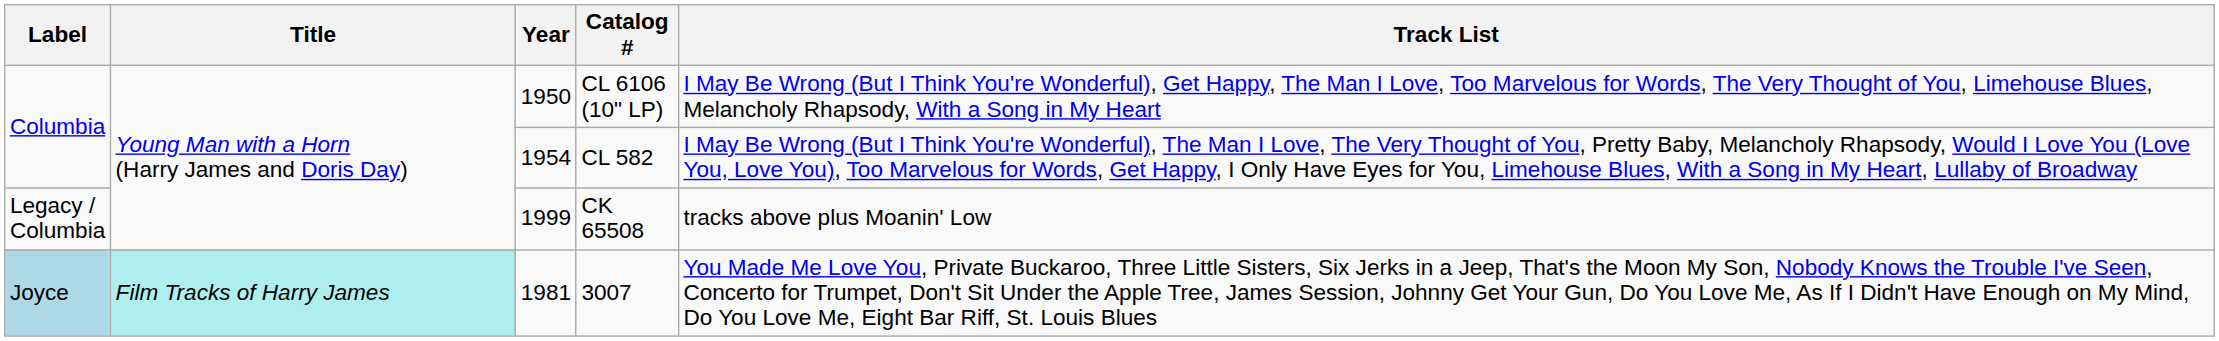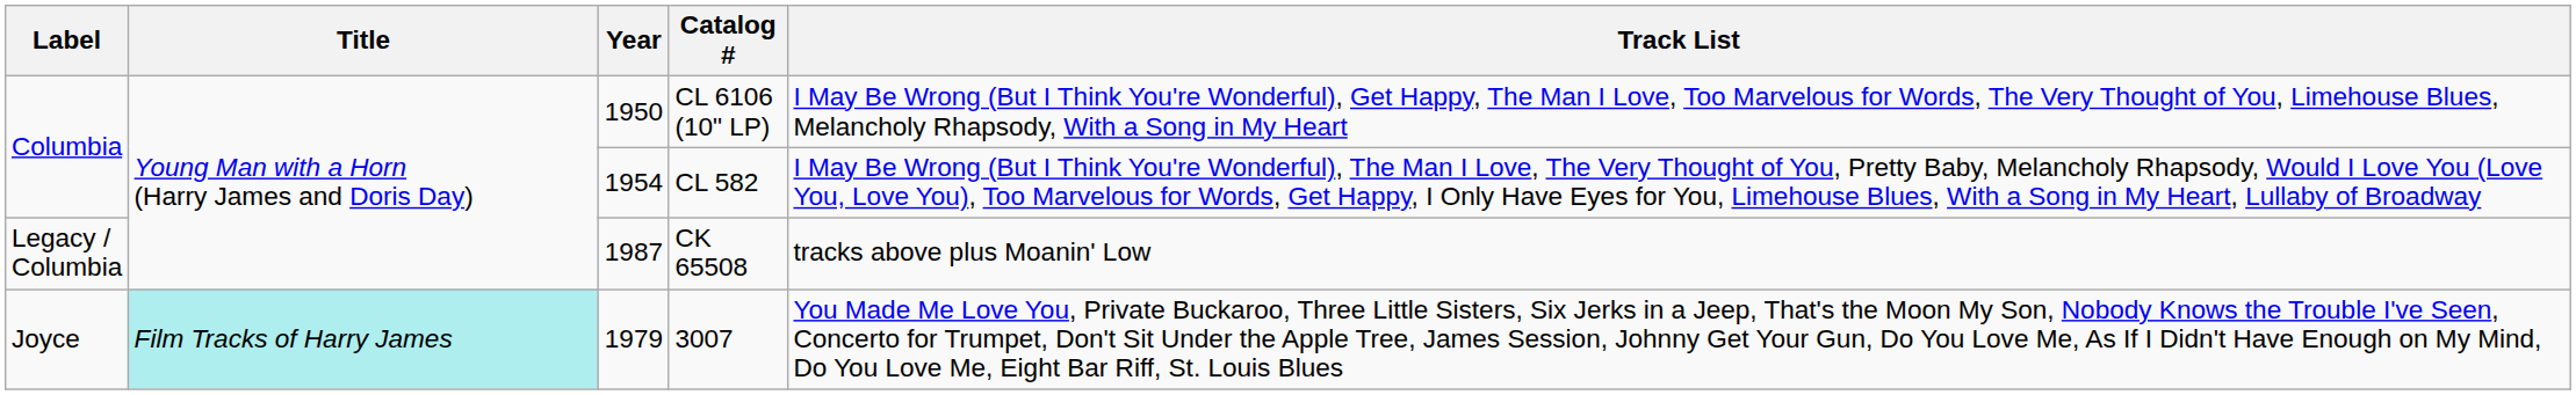CK 65508 | Year: 1999 -> 1987
3007 | Label: lightblue background -> no background
3007 | Year: 1981 -> 1979
